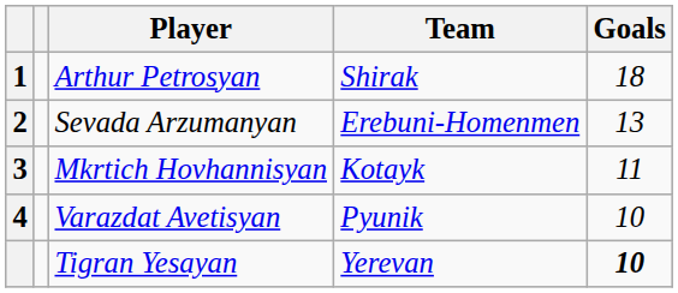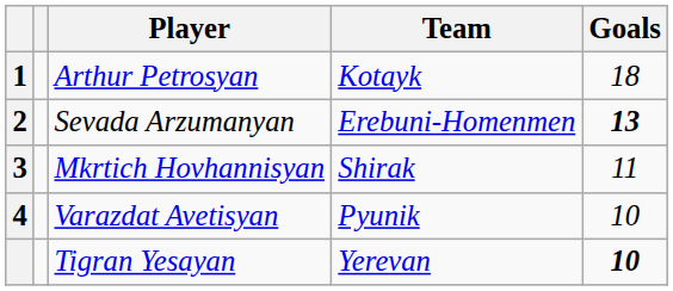Arthur Petrosyan | Team: Shirak -> Kotayk
Sevada Arzumanyan | Goals: normal -> bold
Mkrtich Hovhannisyan | Team: Kotayk -> Shirak
